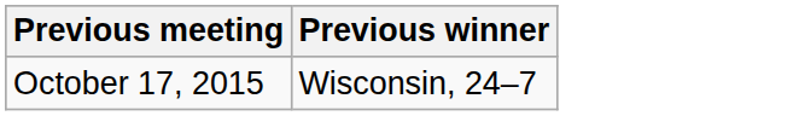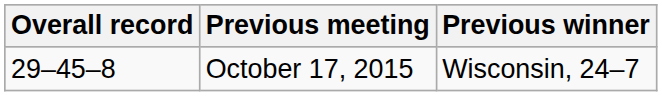+ column: Overall record | 29–45–8
